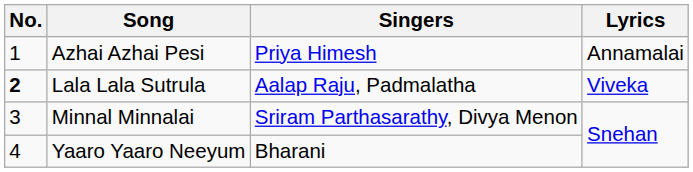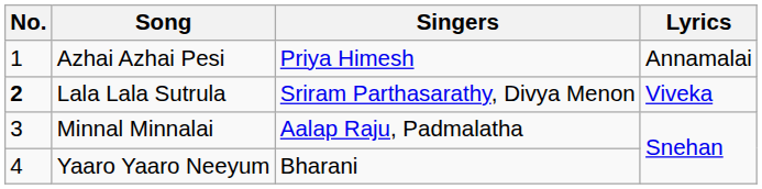Lala Lala Sutrula | Singers: Aalap Raju, Padmalatha -> Sriram Parthasarathy, Divya Menon
Minnal Minnalai | Singers: Sriram Parthasarathy, Divya Menon -> Aalap Raju, Padmalatha
